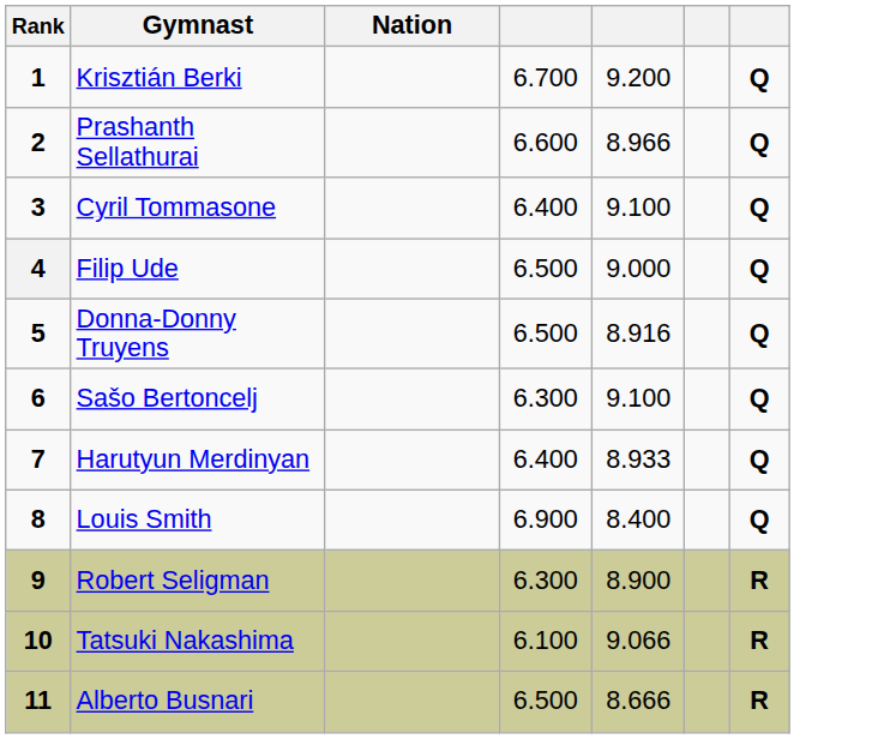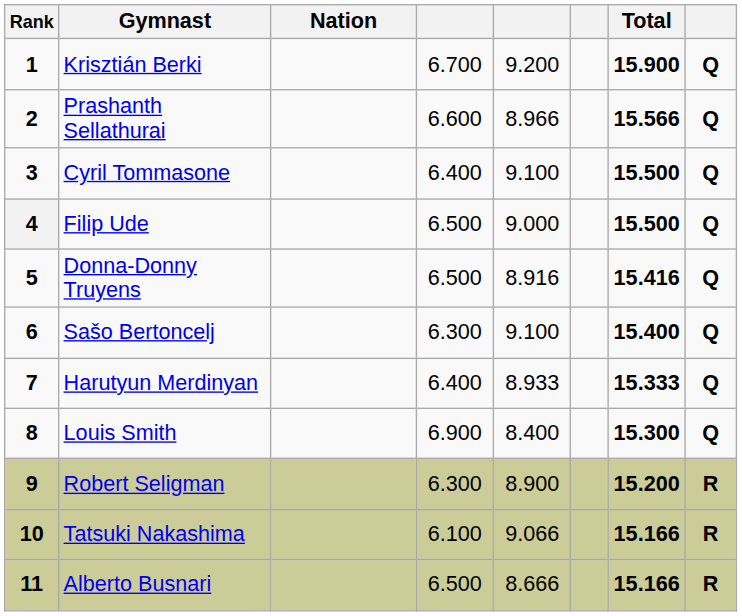+ column: Total | 15.900 | 15.566 | 15.500 | 15.500 | 15.416 | 15.400 | 15.333 | 15.300 | 15.200 | 15.166 | 15.166
